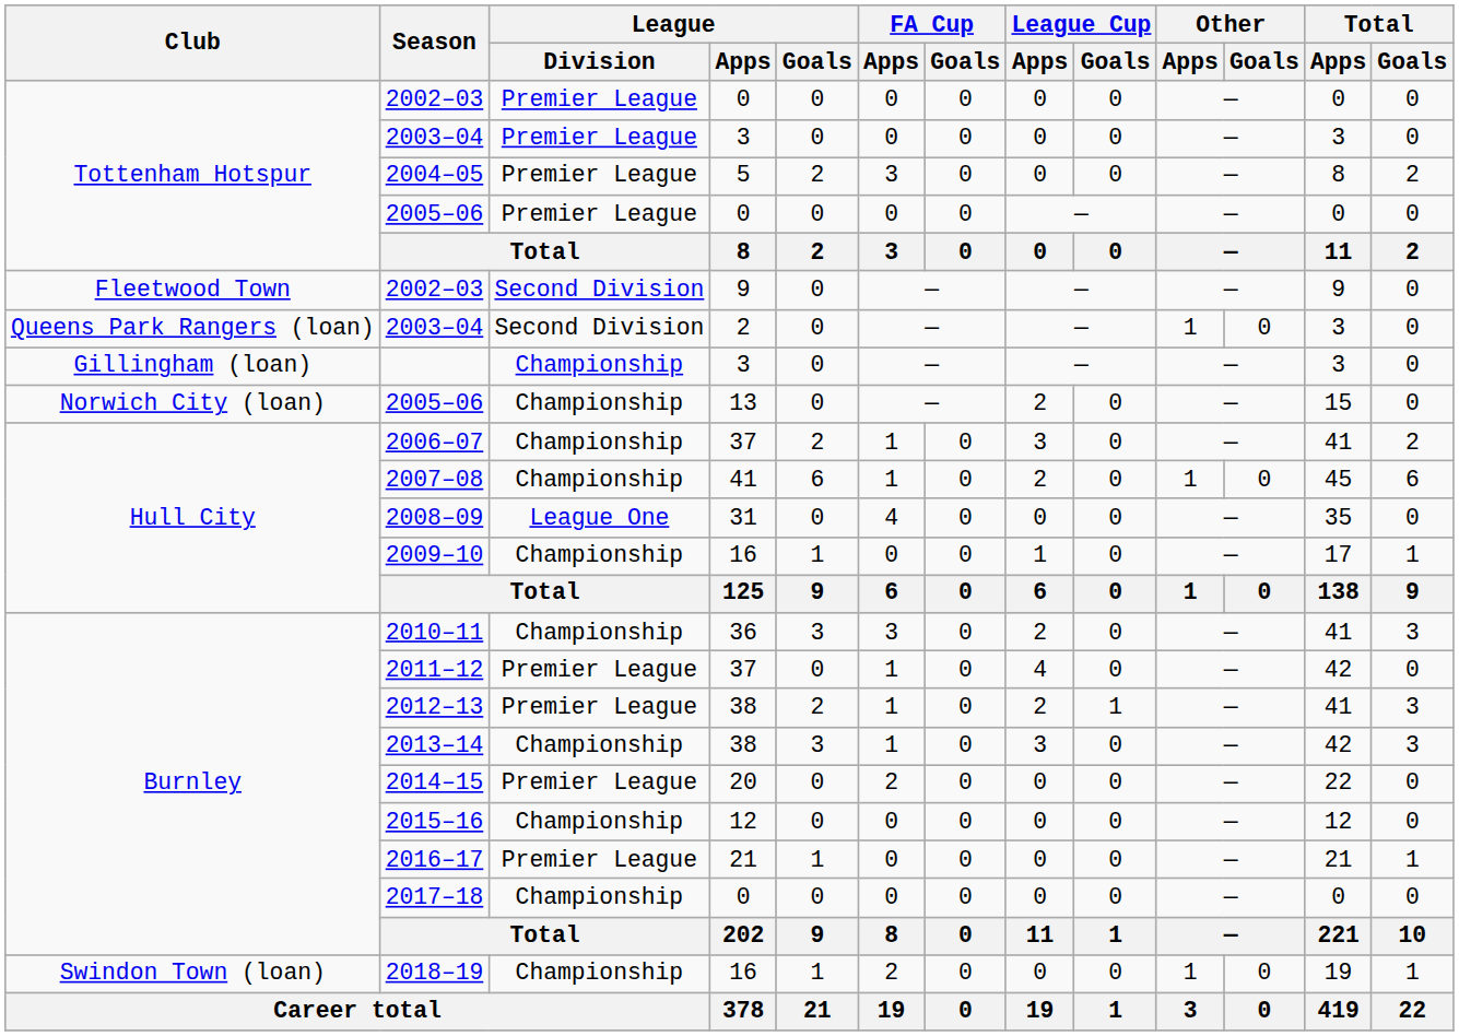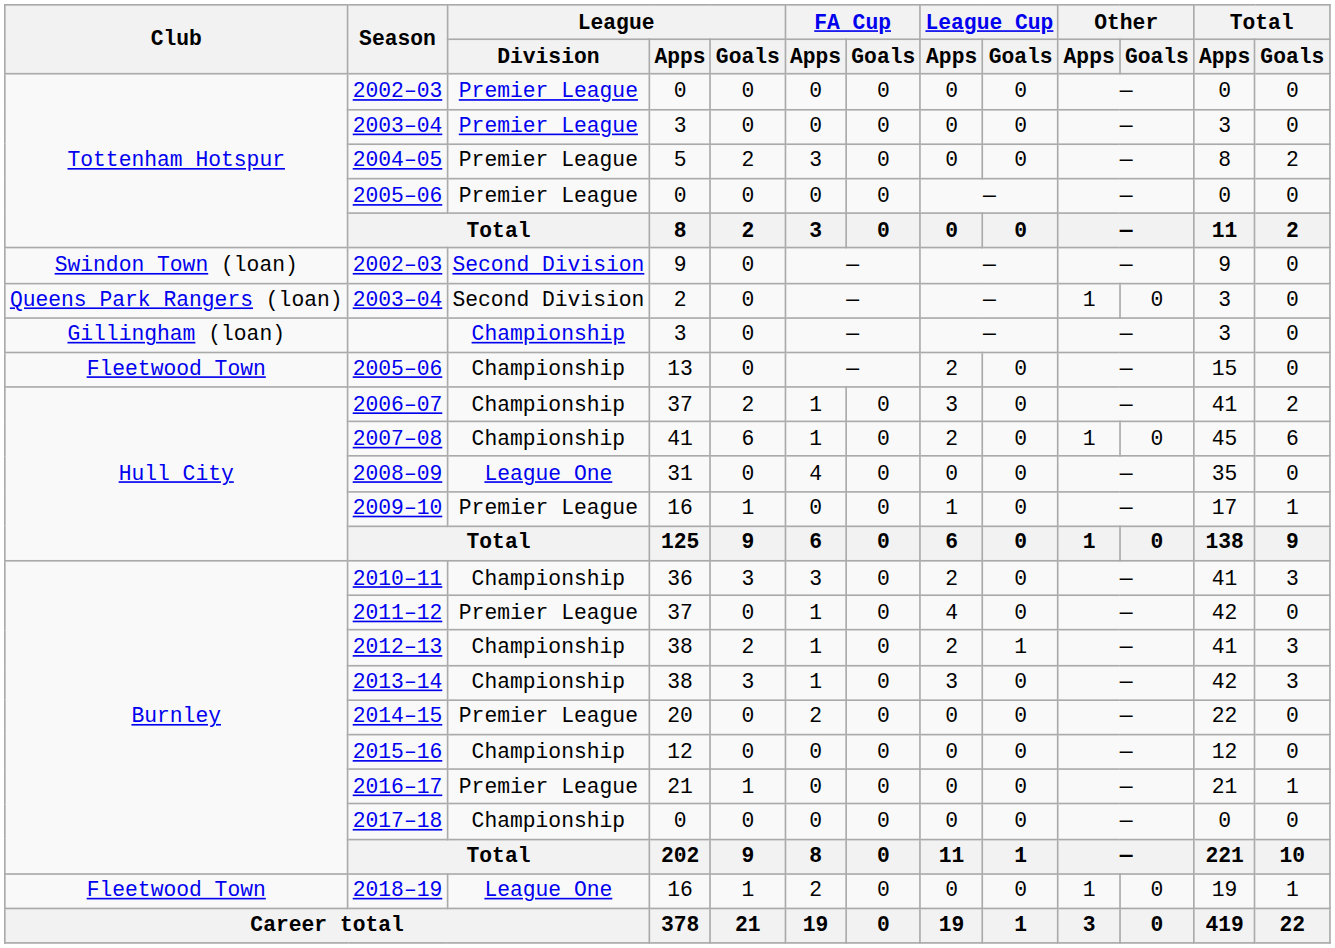2002–03 / 9 | Club: Fleetwood Town -> Swindon Town (loan)
2005–06 / 13 | Club: Norwich City (loan) -> Fleetwood Town
2009–10 | League / Division: Championship -> Premier League
2012–13 | League / Division: Premier League -> Championship
2018–19 | Club: Swindon Town (loan) -> Fleetwood Town
2018–19 | League / Division: Championship -> League One
